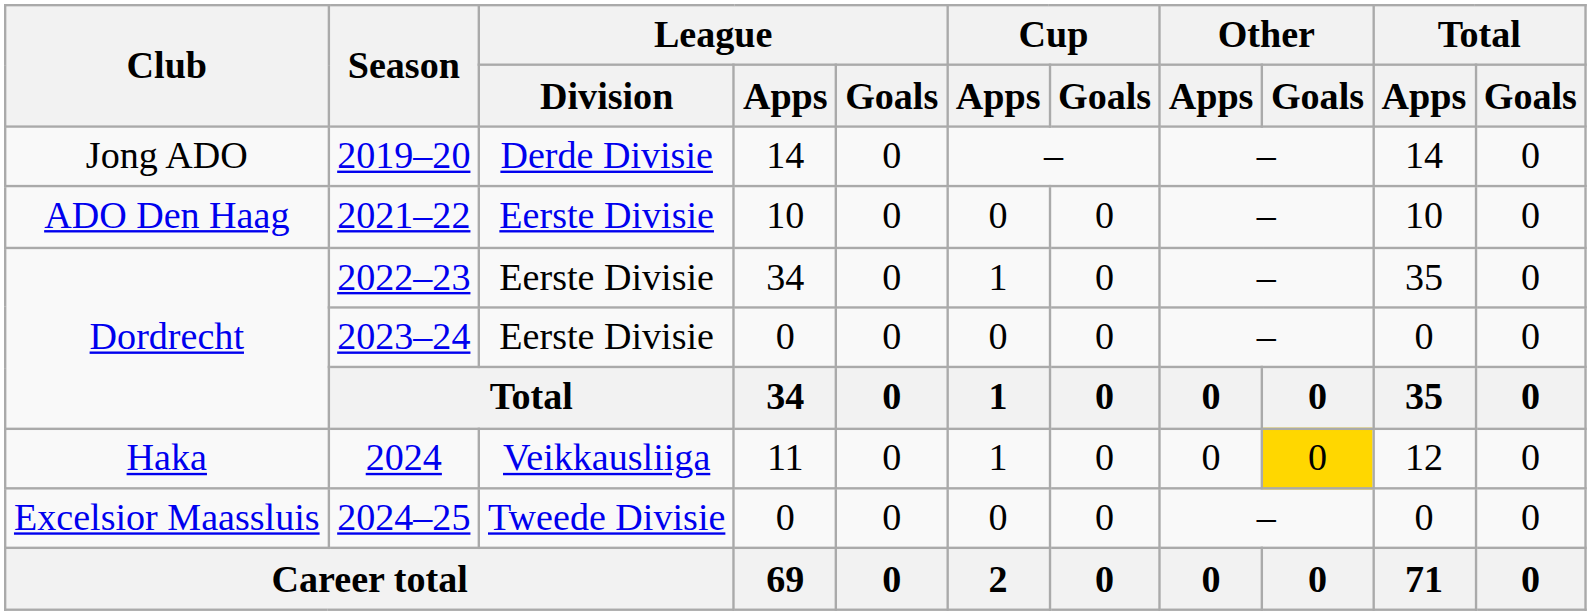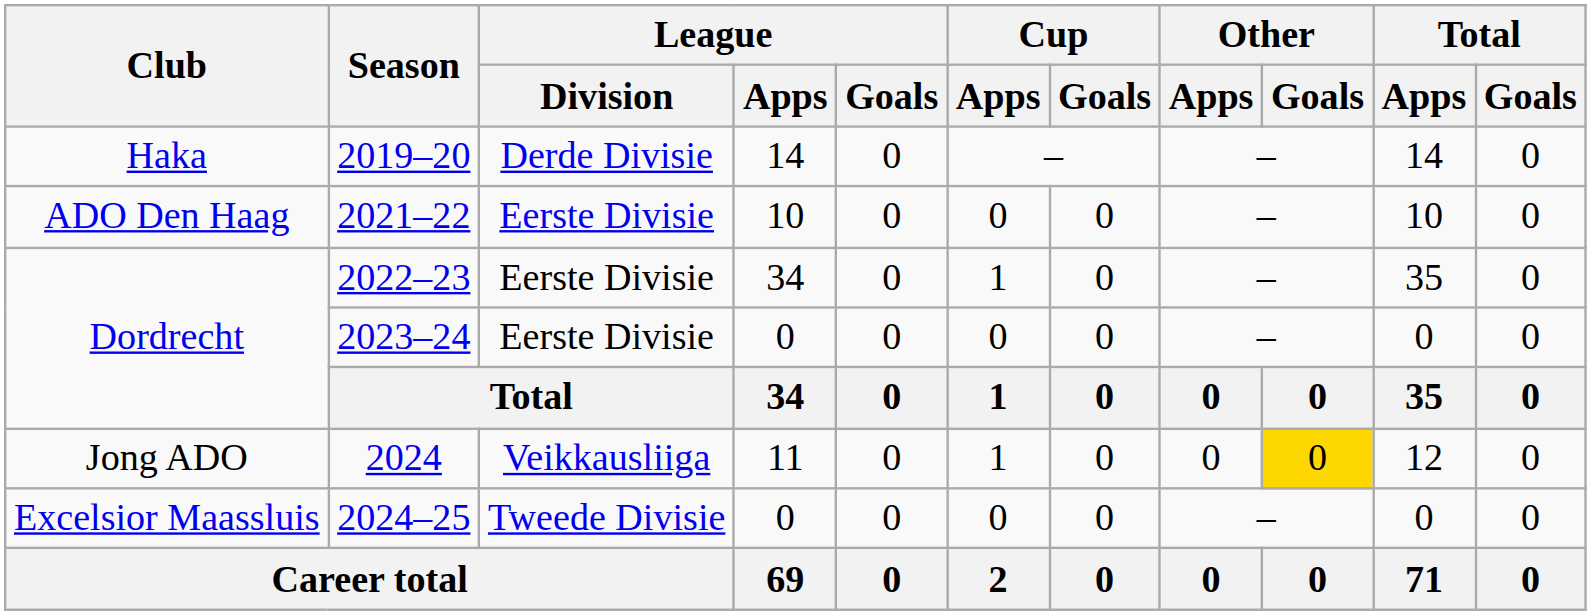2019–20 | Club: Jong ADO -> Haka
2024 | Club: Haka -> Jong ADO
